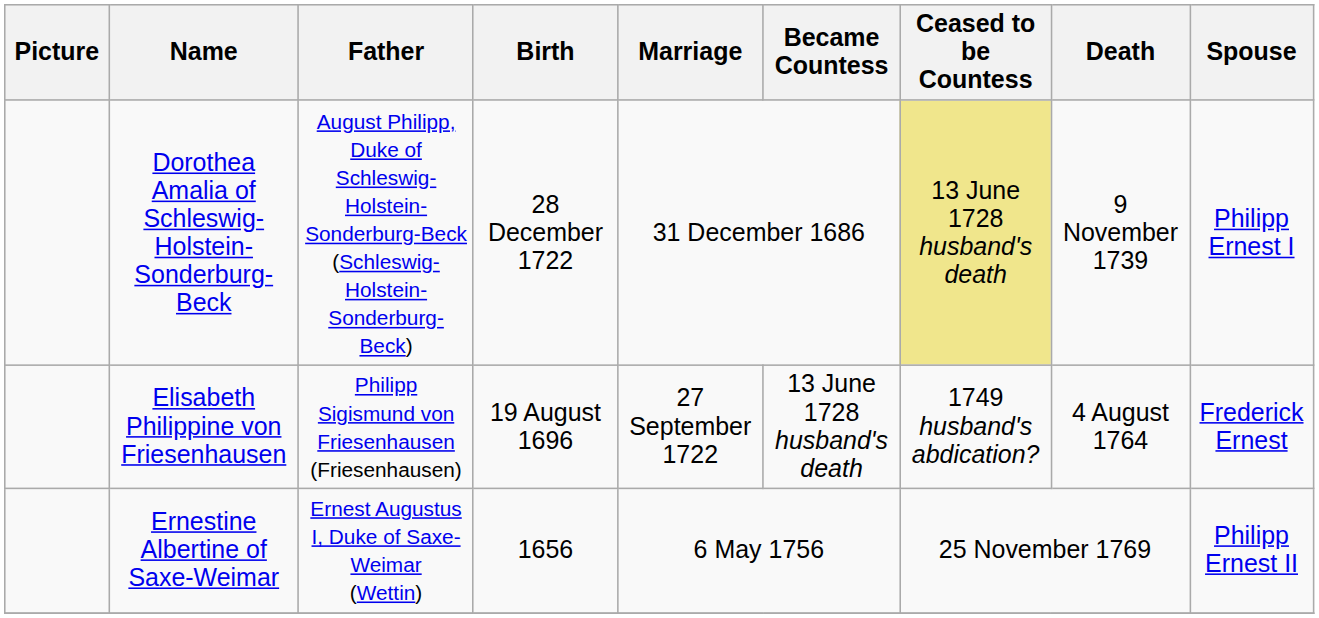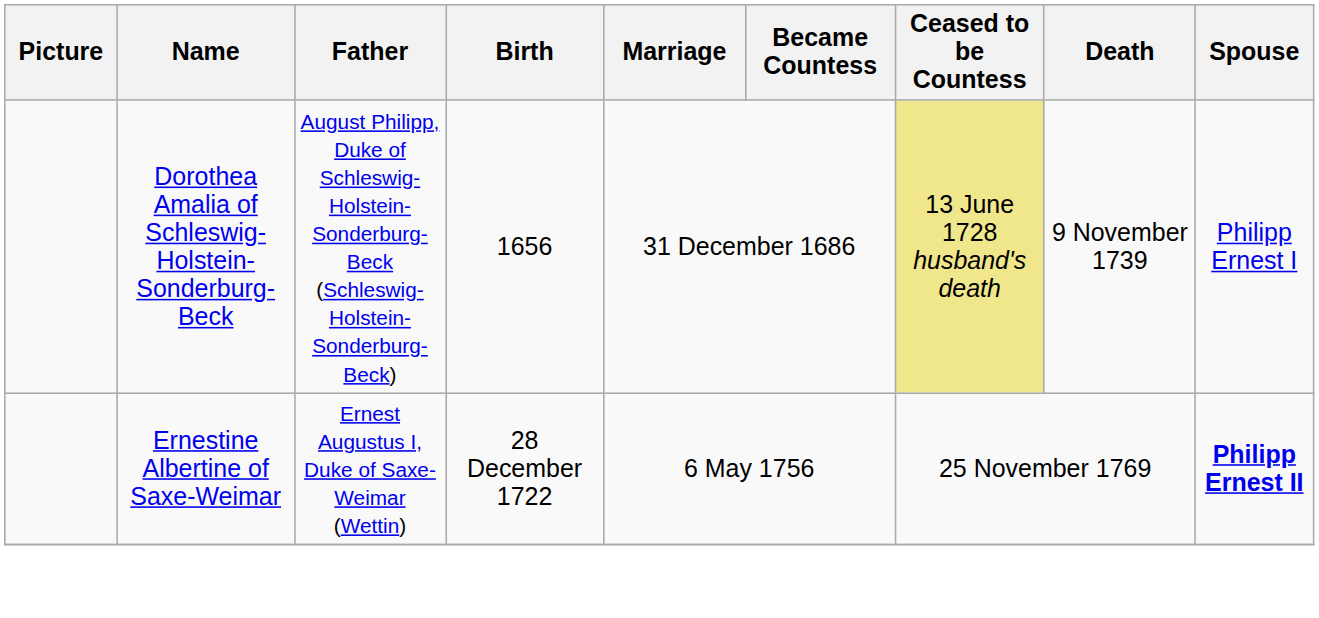Dorothea Amalia of Schleswig-Holstein-Sonderburg-Beck | Birth: 28 December 1722 -> 1656
- row: Elisabeth Philippine von Friesenhausen | Philipp Sigismund von Friesenhausen (Friesenhausen) | 19 August 1696 | 27 September 1722 | 13 June 1728 husband's death | 1749 husband's abdication? | 4 August 1764 | Frederick Ernest
Ernestine Albertine of Saxe-Weimar | Birth: 1656 -> 28 December 1722
Ernestine Albertine of Saxe-Weimar | Spouse: normal -> bold
